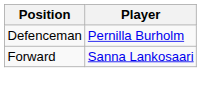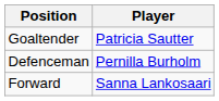+ row: Goaltender | Patricia Sautter
